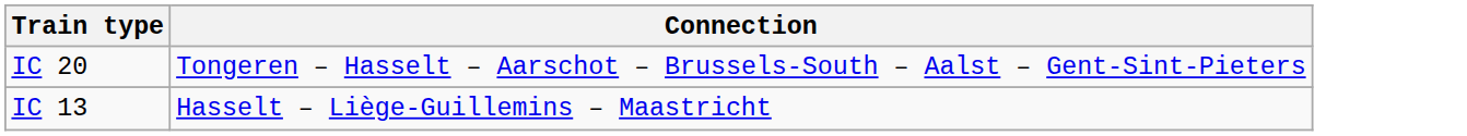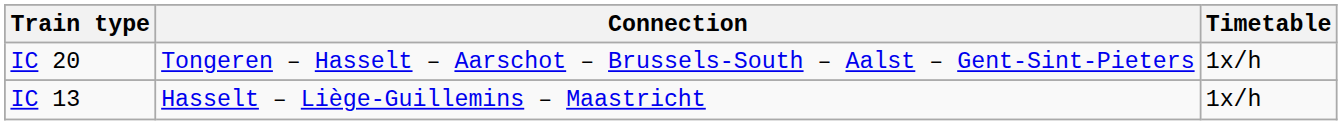+ column: Timetable | 1x/h | 1x/h
